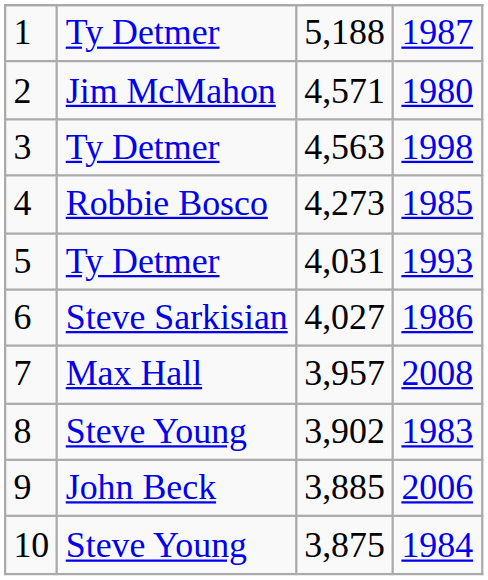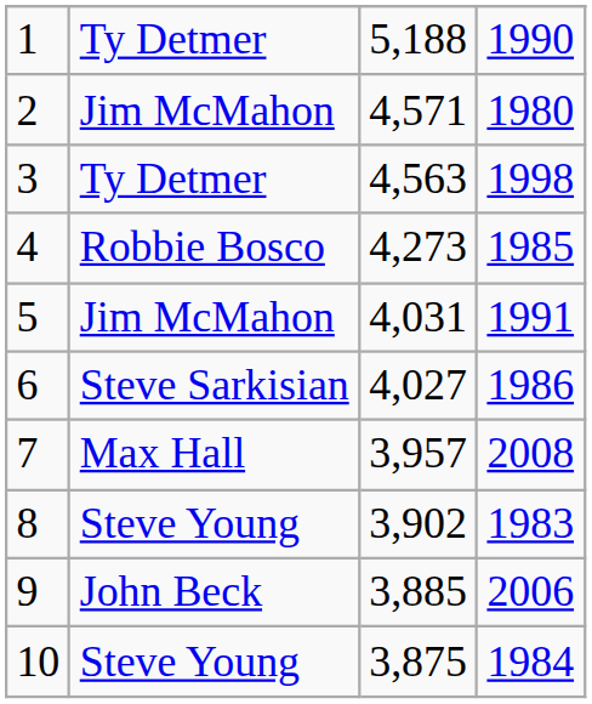1 | column 4: 1987 -> 1990
5 | column 2: Ty Detmer -> Jim McMahon
5 | column 4: 1993 -> 1991
